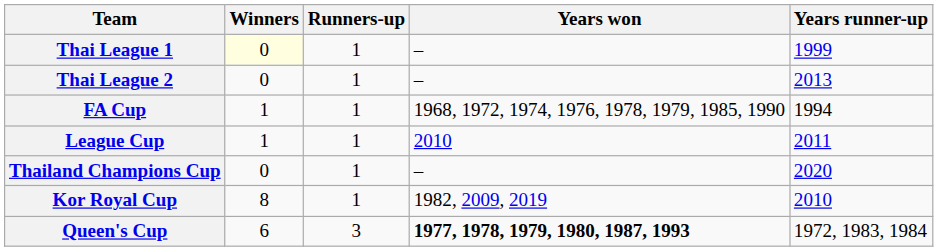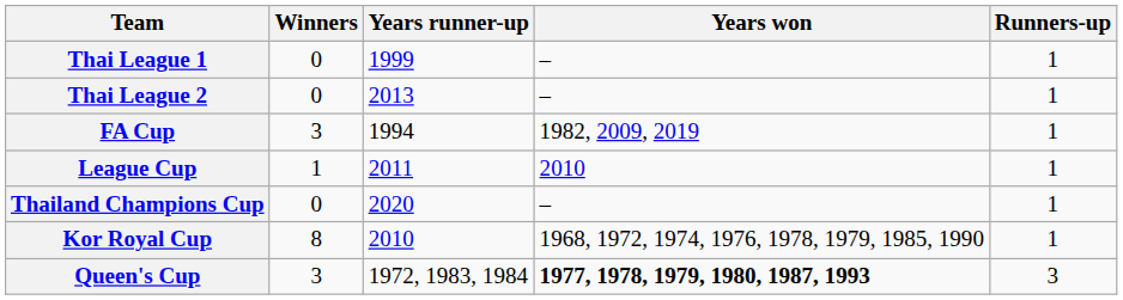columns swapped: Runners-up <-> Years runner-up
Thai League 1 | Winners: lightyellow background -> no background
FA Cup | Winners: 1 -> 3
FA Cup | Years won: 1968, 1972, 1974, 1976, 1978, 1979, 1985, 1990 -> 1982, 2009, 2019
Kor Royal Cup | Years won: 1982, 2009, 2019 -> 1968, 1972, 1974, 1976, 1978, 1979, 1985, 1990
Queen's Cup | Winners: 6 -> 3
